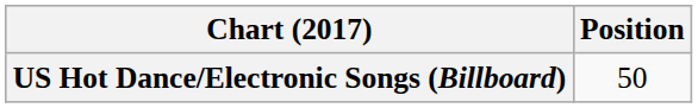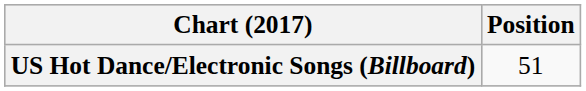US Hot Dance/Electronic Songs (Billboard) | Position: 50 -> 51
